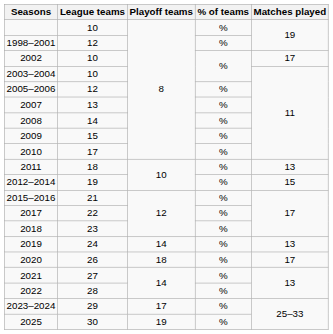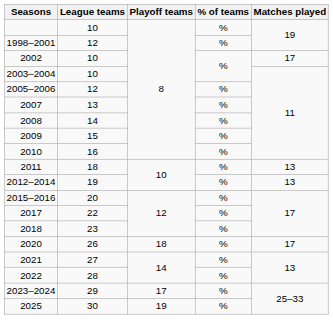2010 | League teams: 17 -> 16
2012–2014 | Matches played: 15 -> 13
2015–2016 | League teams: 21 -> 20
- row: 2019 | 24 | 14 | % | 13
